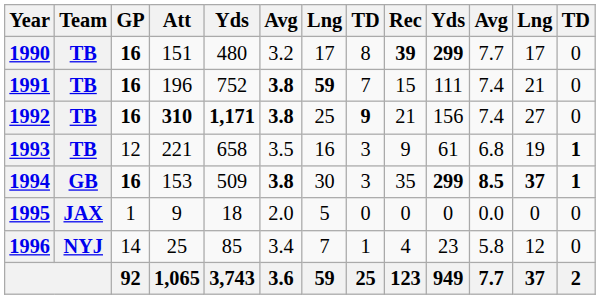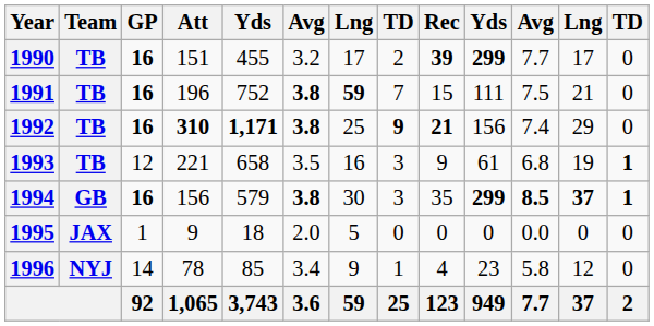1990 | column 5: 480 -> 455
1990 | column 8: 8 -> 2
1991 | column 11: 7.4 -> 7.5
1992 | Rec: normal -> bold
1992 | column 12: 27 -> 29
1994 | Att: 153 -> 156
1994 | column 5: 509 -> 579
1996 | Att: 25 -> 78
1996 | column 7: 7 -> 9
